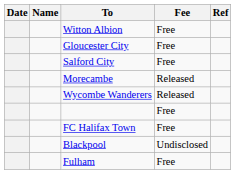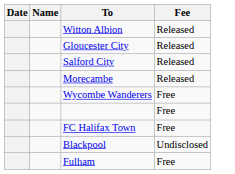- column: Ref
Witton Albion | Fee: Free -> Released
Gloucester City | Fee: Free -> Released
Salford City | Fee: Free -> Released
Wycombe Wanderers | Fee: Released -> Free
